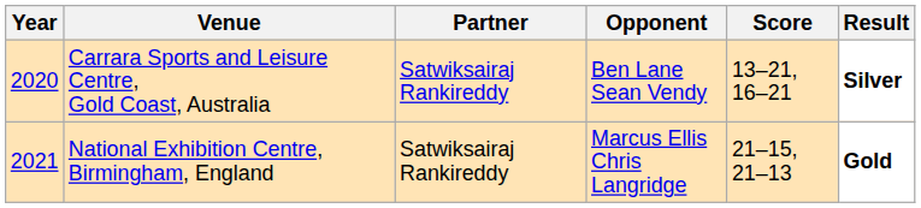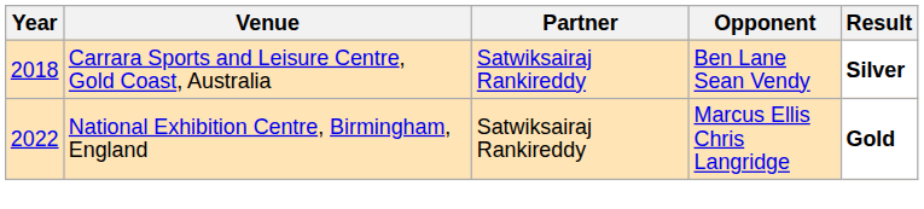- column: Score | 13–21, 16–21 | 21–15, 21–13
Carrara Sports and Leisure Centre, Gold Coast, Australia | Year: 2020 -> 2018
National Exhibition Centre, Birmingham, England | Year: 2021 -> 2022
